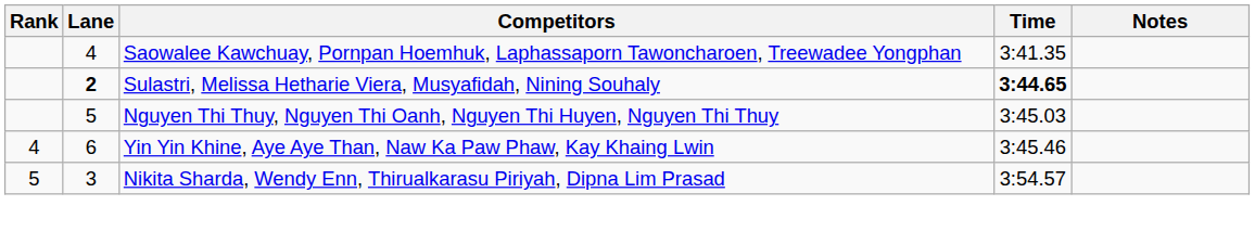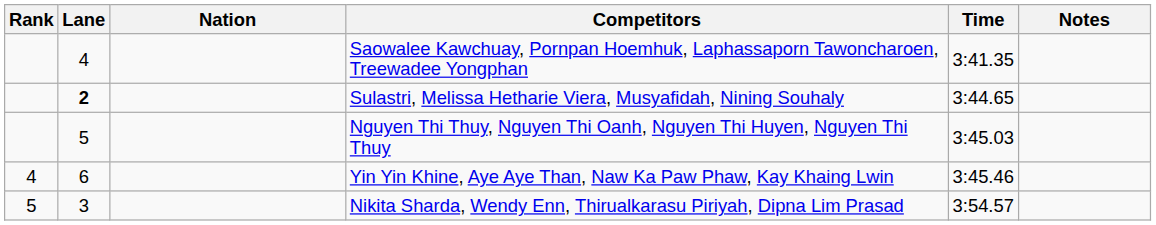+ column: Nation
Sulastri, Melissa Hetharie Viera, Musyafidah, Nining Souhaly | Time: bold -> normal
